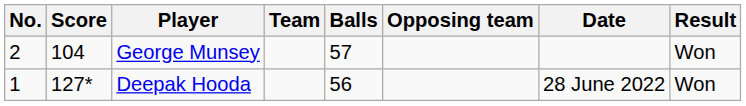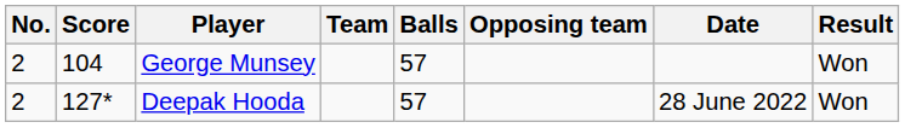Deepak Hooda | No.: 1 -> 2
Deepak Hooda | Balls: 56 -> 57
